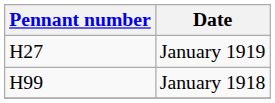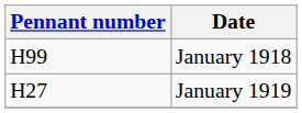rows swapped: January 1918 <-> January 1919
